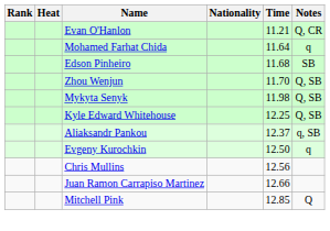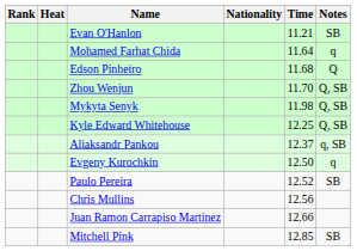Evan O'Hanlon | Notes: Q, CR -> SB
Edson Pinheiro | Notes: SB -> Q
+ row: Paulo Pereira | 12.52 | SB
Mitchell Pink | Notes: Q -> SB
